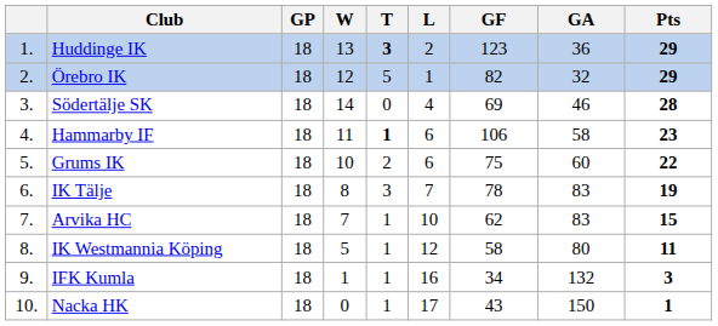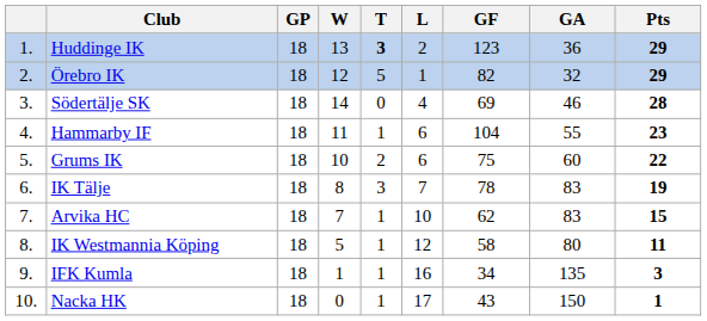Hammarby IF | T: bold -> normal
Hammarby IF | GF: 106 -> 104
Hammarby IF | GA: 58 -> 55
IFK Kumla | GA: 132 -> 135
